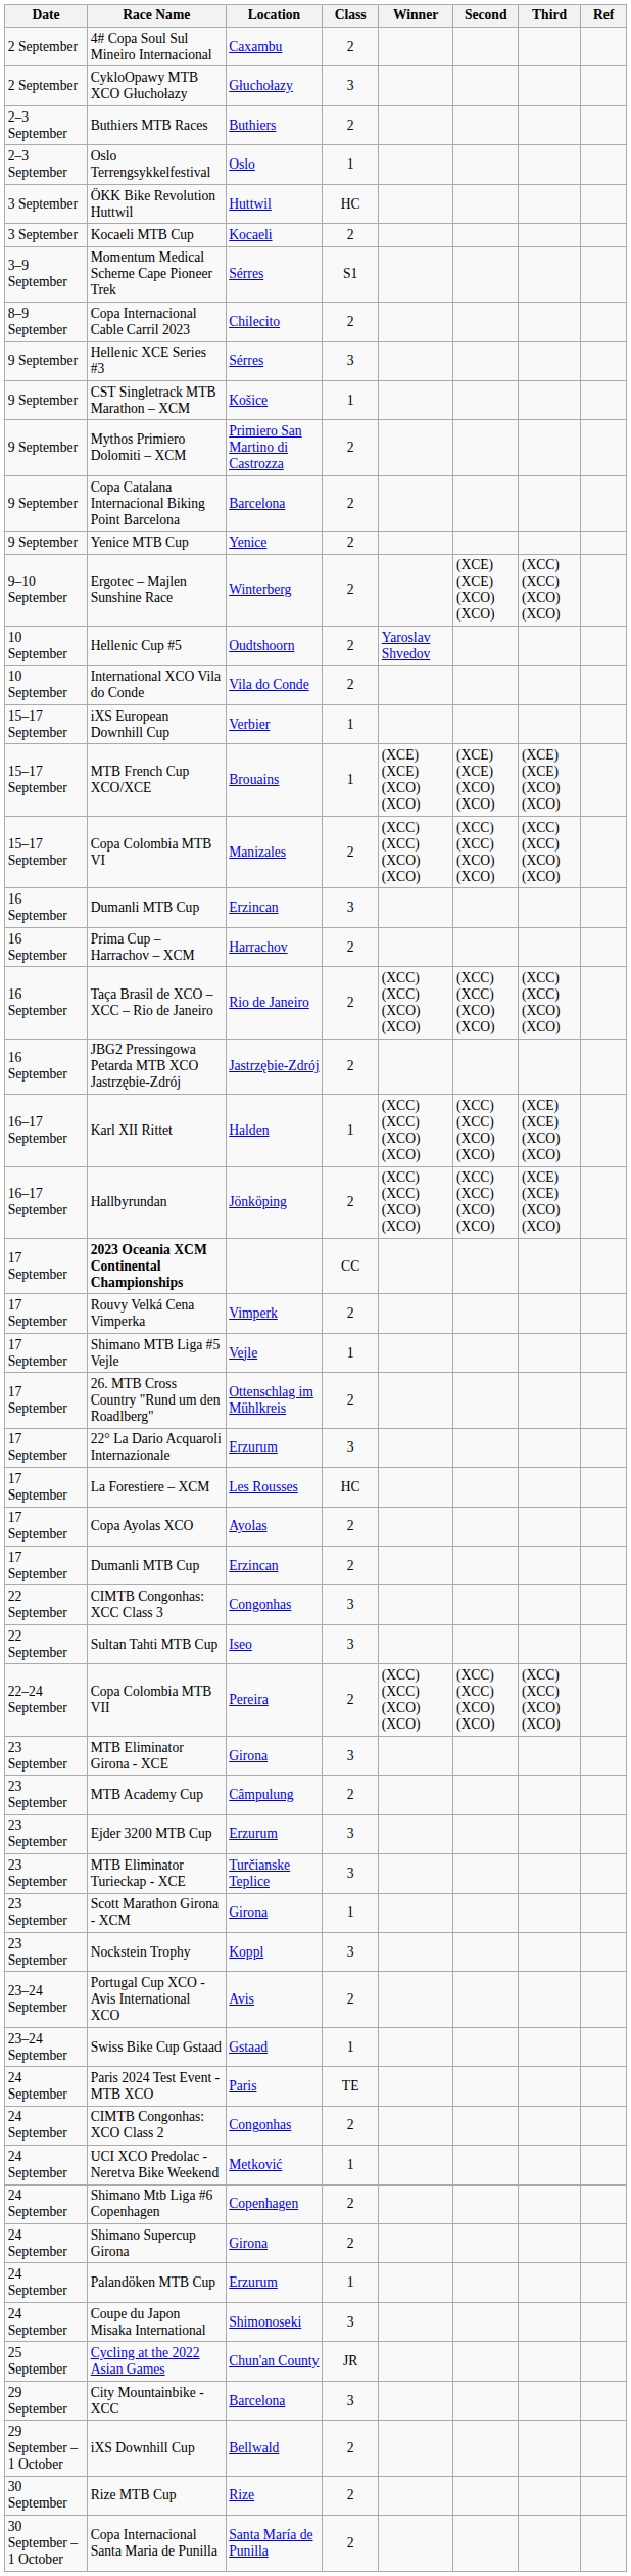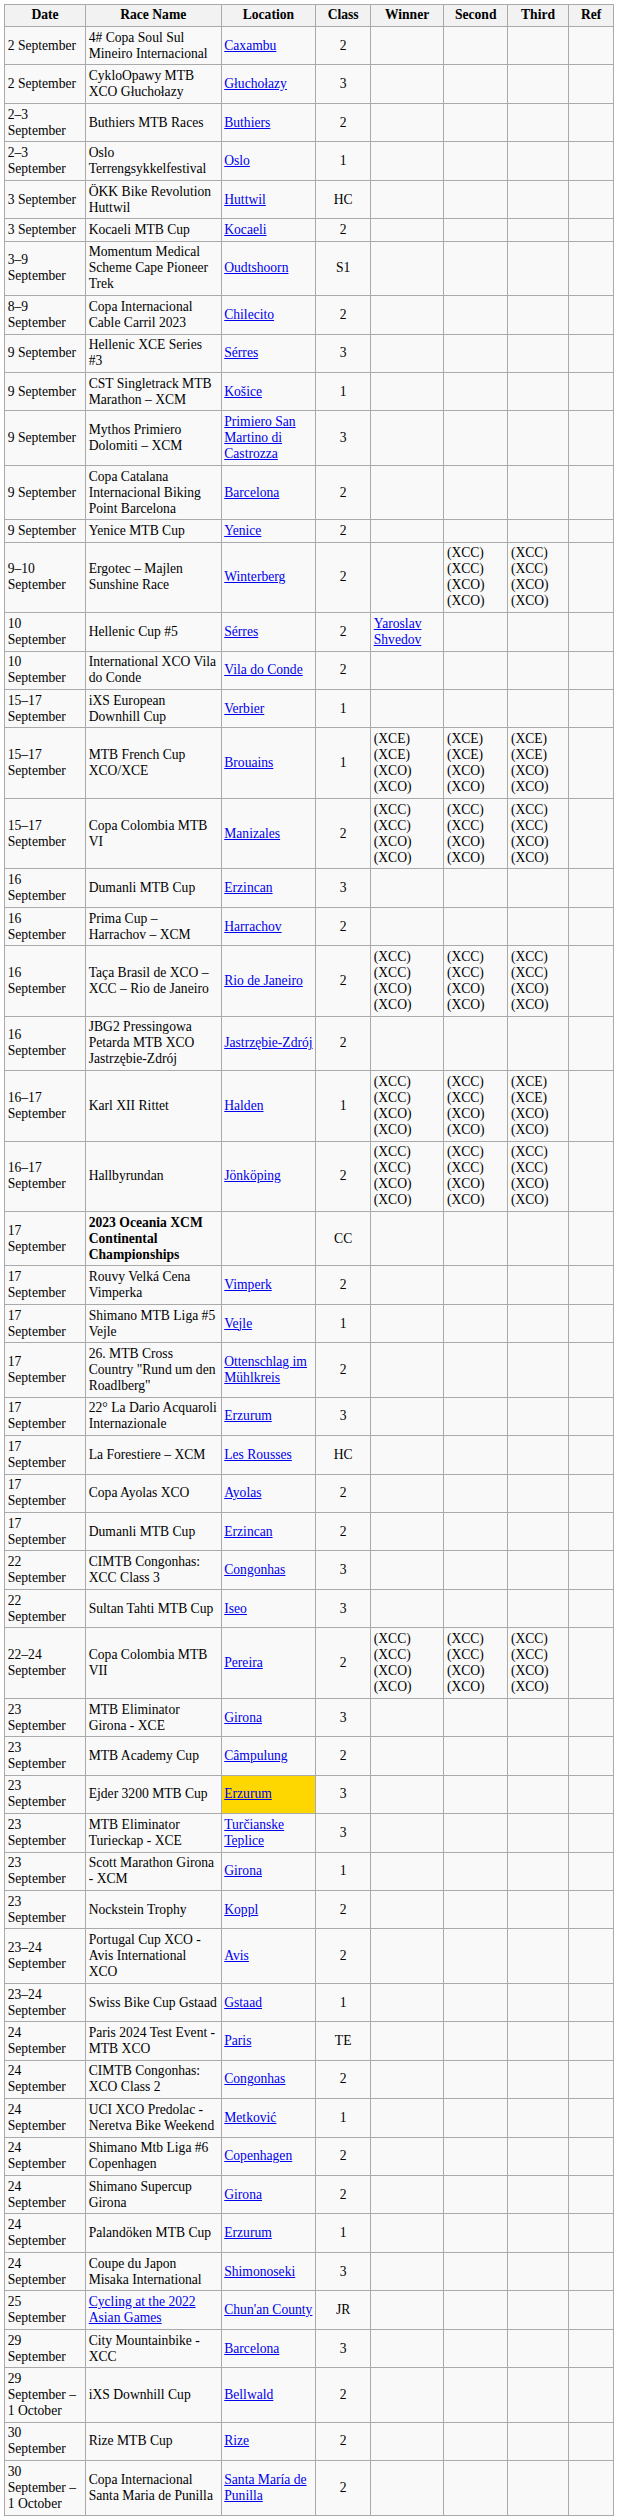Momentum Medical Scheme Cape Pioneer Trek | Location: Sérres -> Oudtshoorn
Mythos Primiero Dolomiti – XCM | Class: 2 -> 3
Ergotec – Majlen Sunshine Race | Second: (XCE) (XCE) (XCO) (XCO) -> (XCC) (XCC) (XCO) (XCO)
Hellenic Cup #5 | Location: Oudtshoorn -> Sérres
Hallbyrundan | Third: (XCE) (XCE) (XCO) (XCO) -> (XCC) (XCC) (XCO) (XCO)
Ejder 3200 MTB Cup | Location: no background -> gold background
Nockstein Trophy | Class: 3 -> 2
